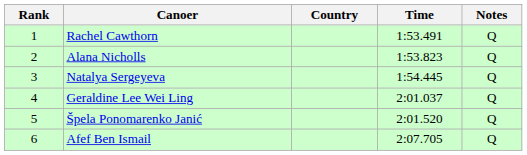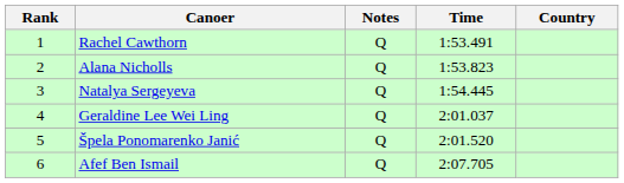columns swapped: Country <-> Notes
